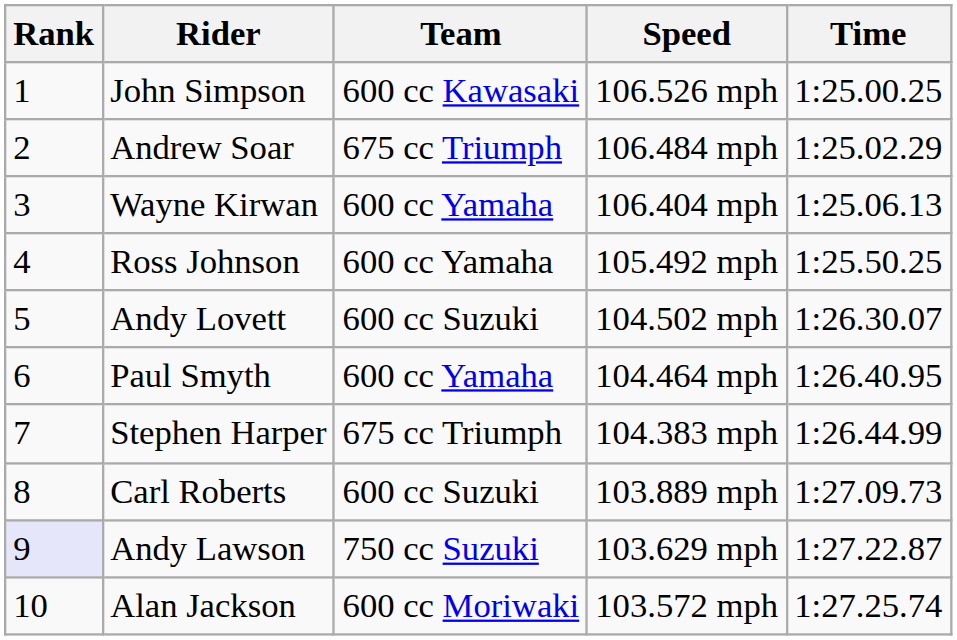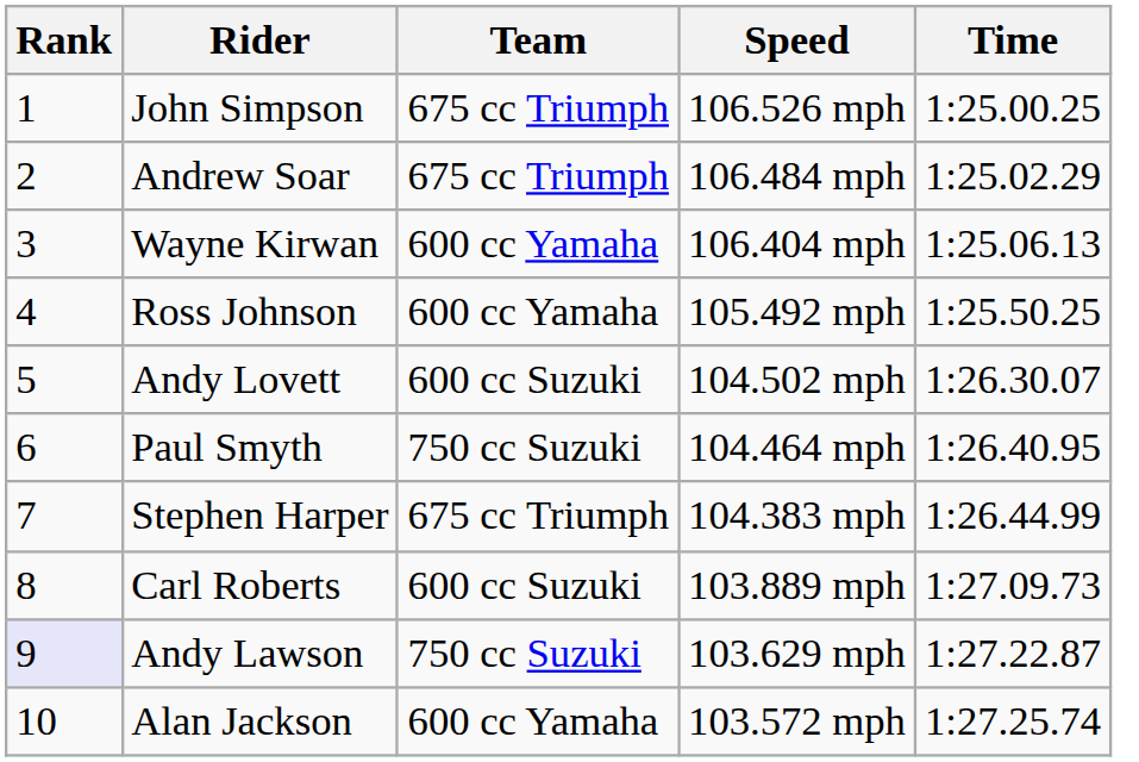John Simpson | Team: 600 cc Kawasaki -> 675 cc Triumph
Paul Smyth | Team: 600 cc Yamaha -> 750 cc Suzuki
Alan Jackson | Team: 600 cc Moriwaki -> 600 cc Yamaha
